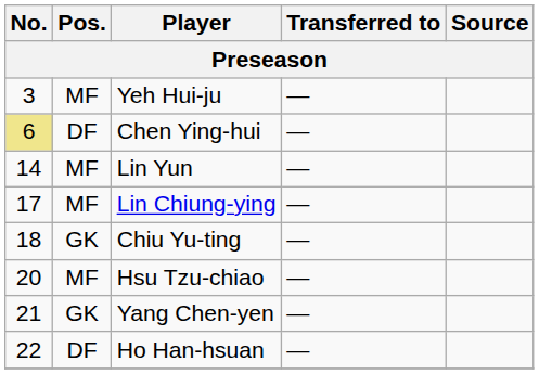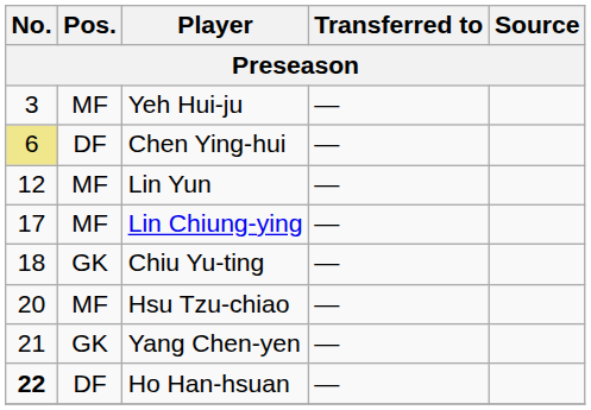Lin Yun | No.: 14 -> 12
Ho Han-hsuan | No.: normal -> bold
